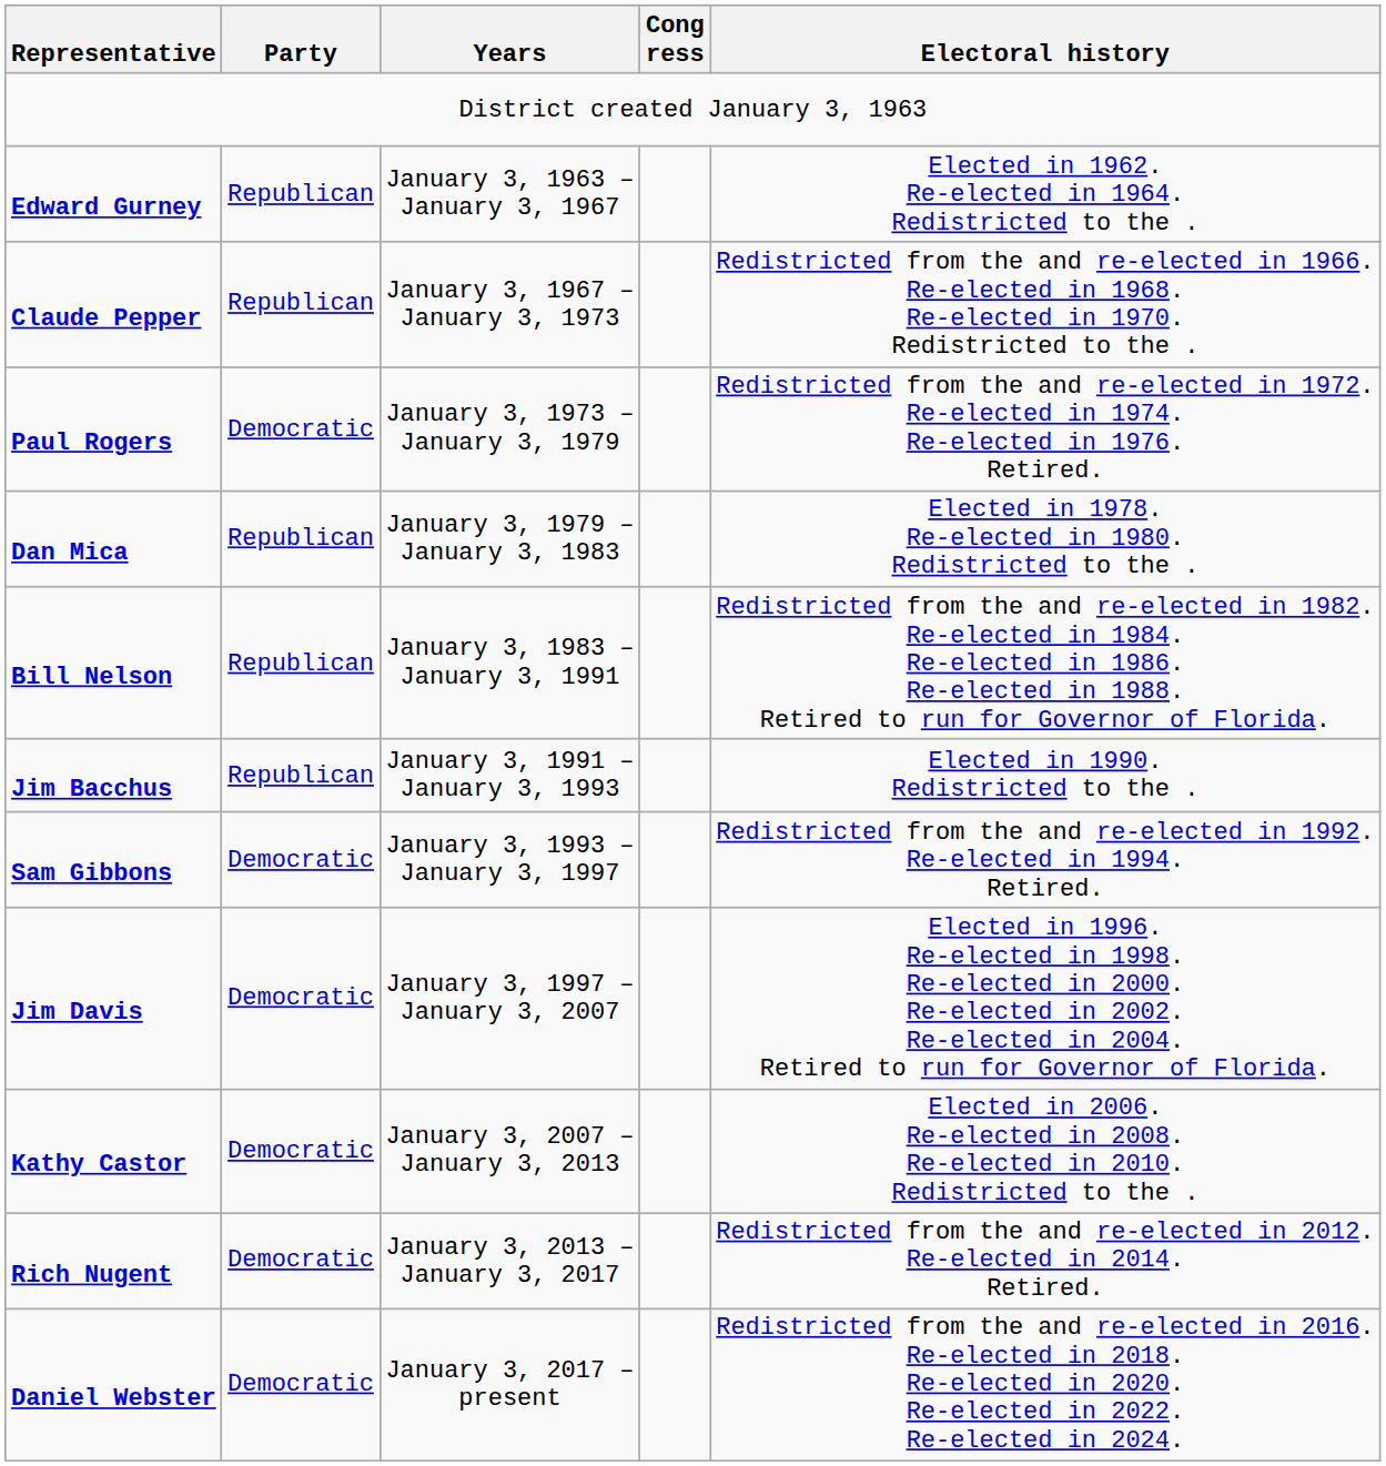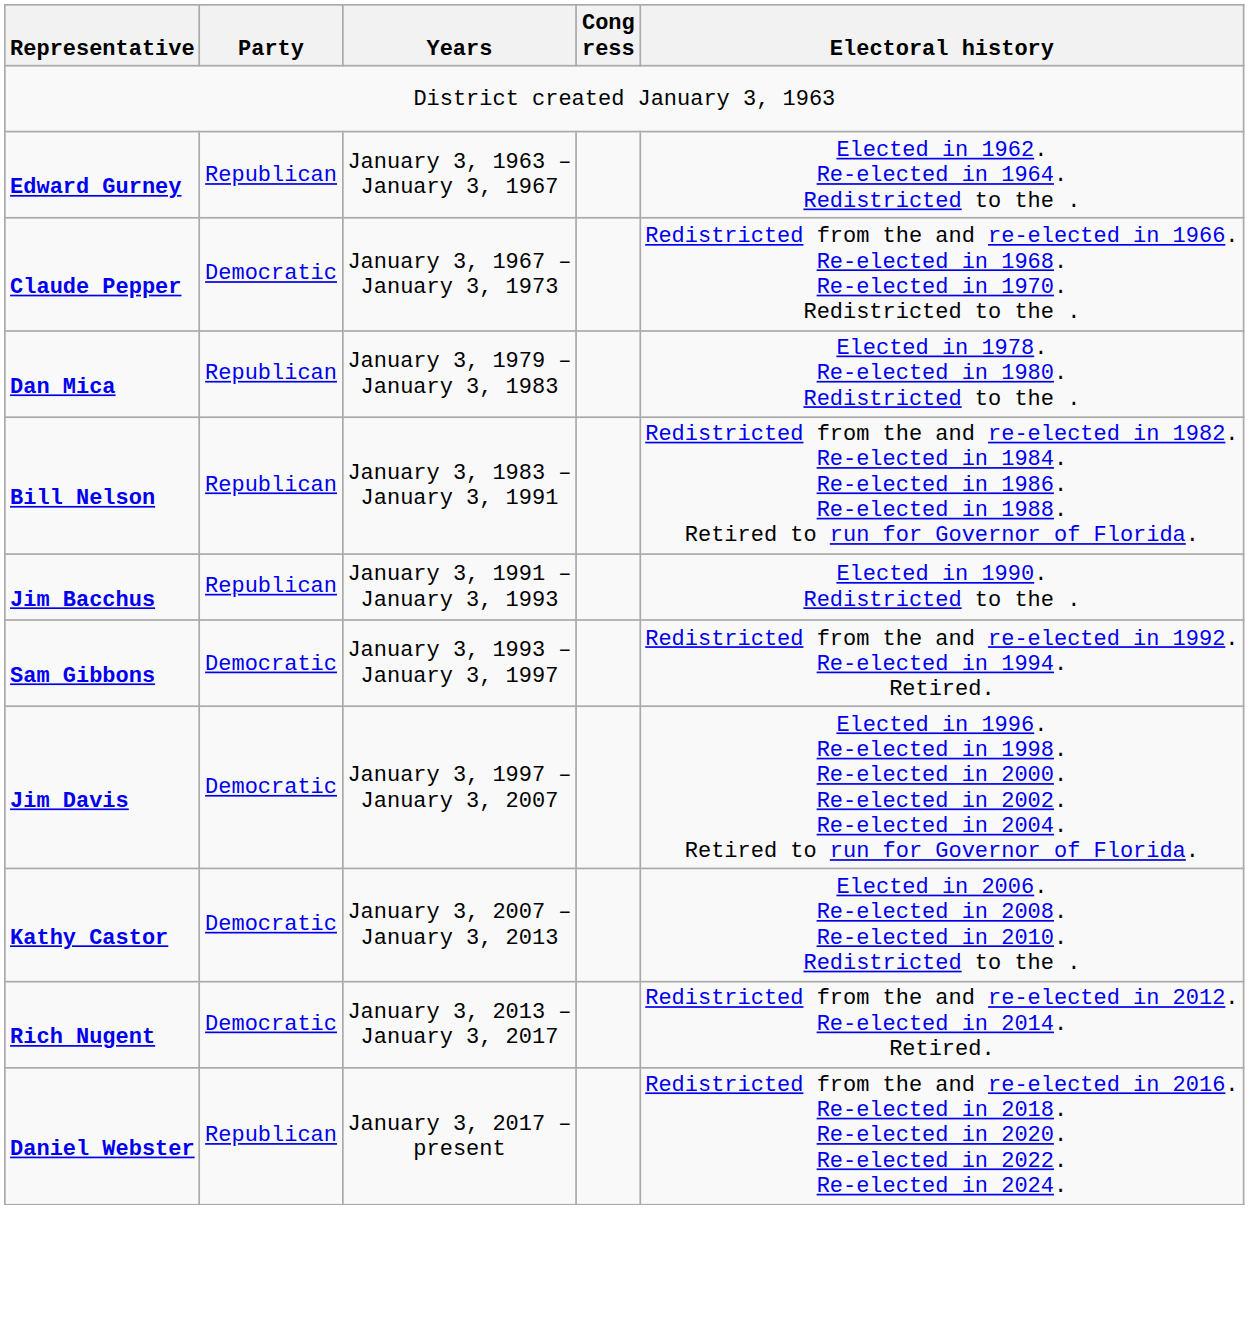Claude Pepper | Party: Republican -> Democratic
- row: Paul Rogers | Democratic | January 3, 1973 – January 3, 1979 | Redistricted from the and re-elected in 1972. Re-elected in 1974. Re-elected in 1976. Retired.
Daniel Webster | Party: Democratic -> Republican
